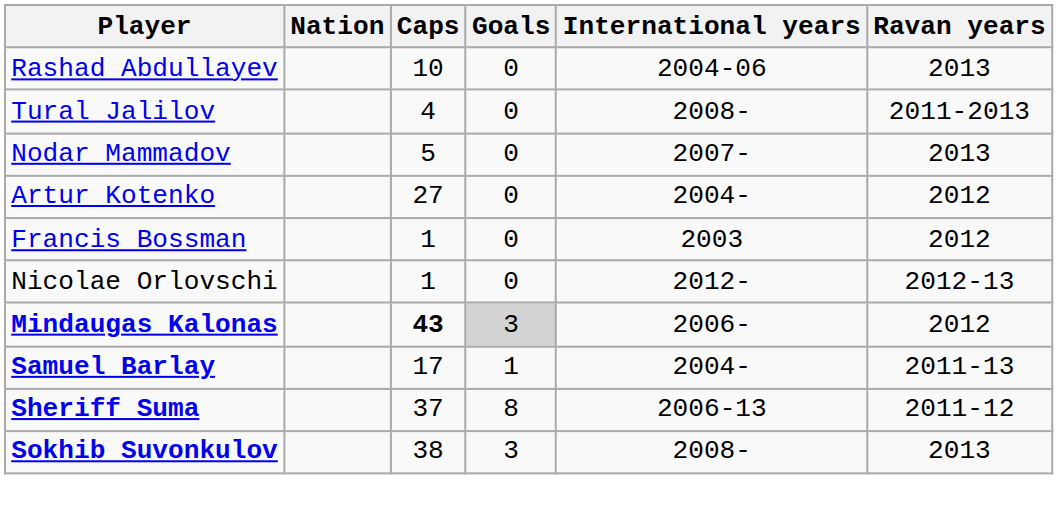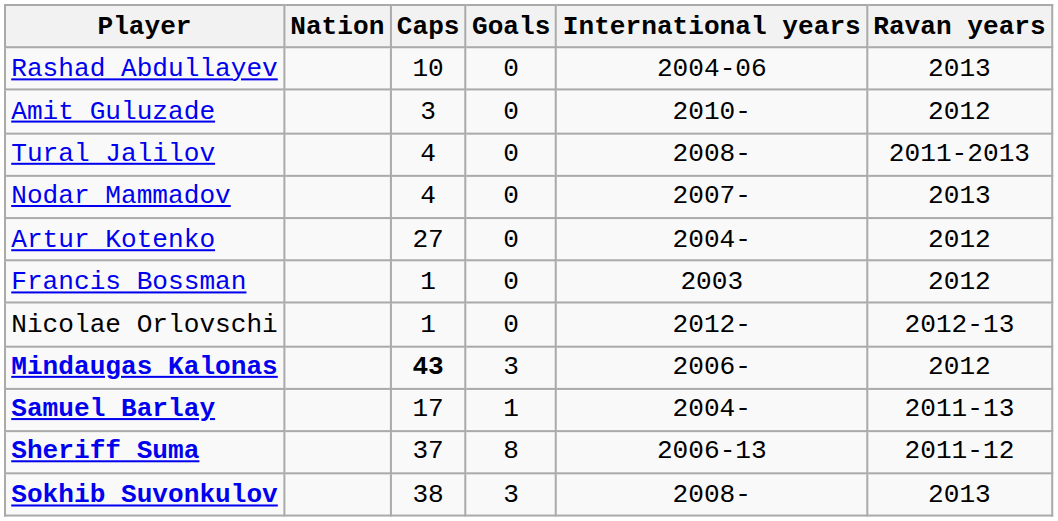+ row: Amit Guluzade | 3 | 0 | 2010- | 2012
Nodar Mammadov | Caps: 5 -> 4
Mindaugas Kalonas | Goals: lightgrey background -> no background
